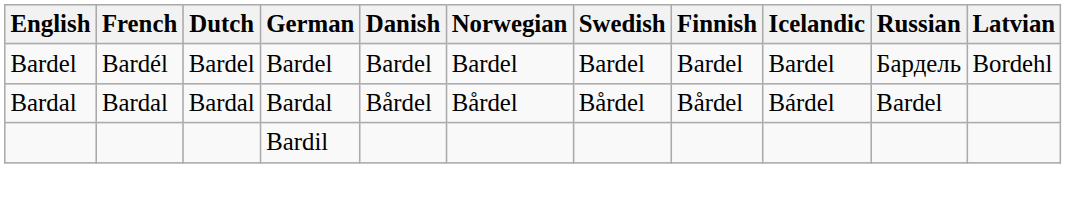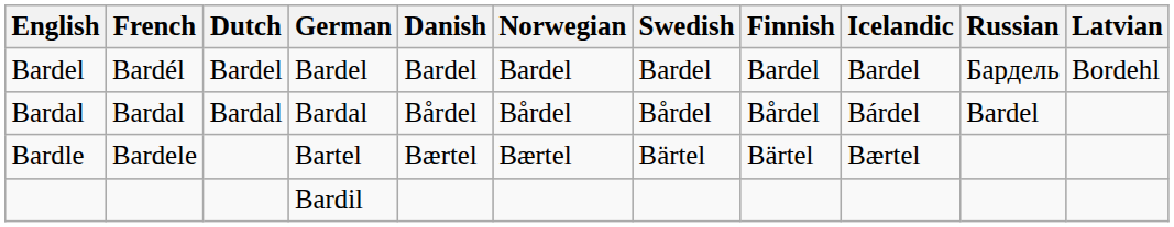+ row: Bardle | Bardele | Bartel | Bærtel | Bærtel | Bärtel | Bärtel | Bærtel
